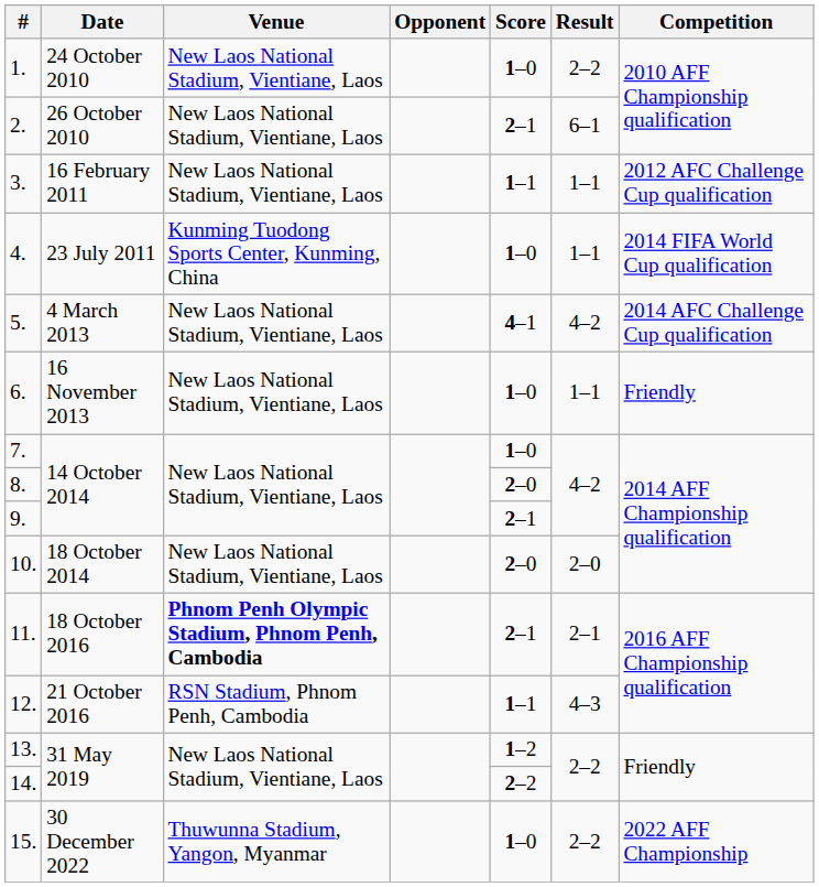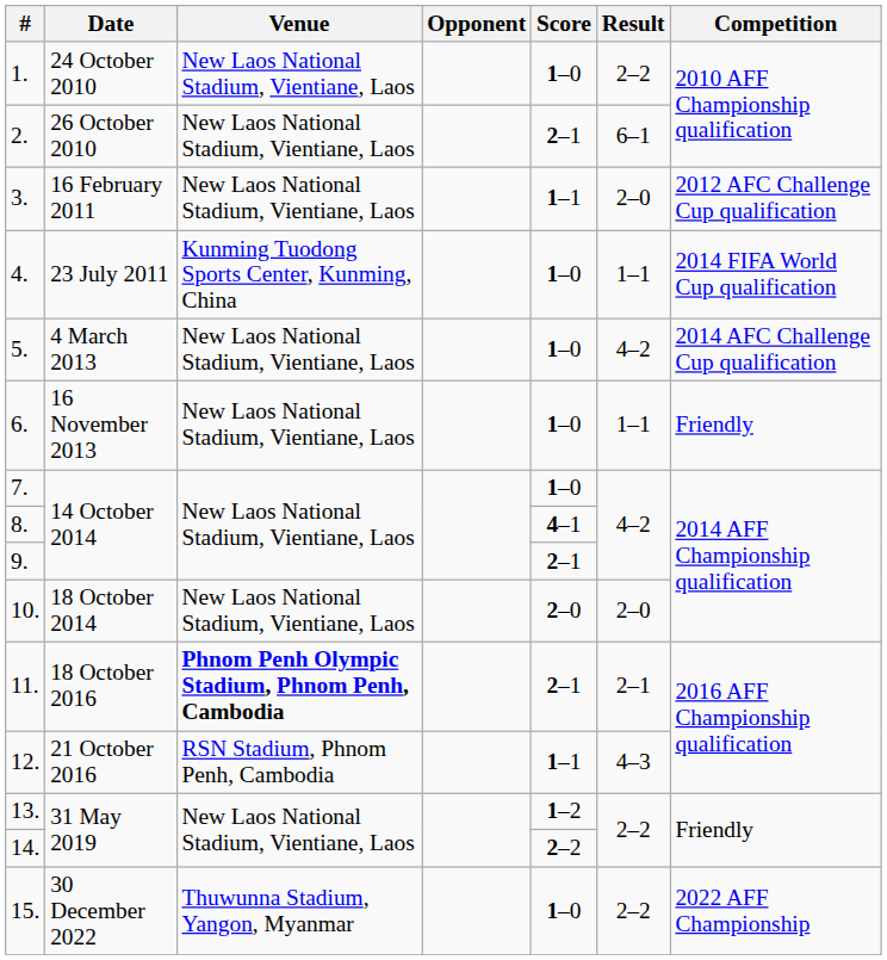3. | Result: 1–1 -> 2–0
5. | Score: 4–1 -> 1–0
8. | Score: 2–0 -> 4–1
